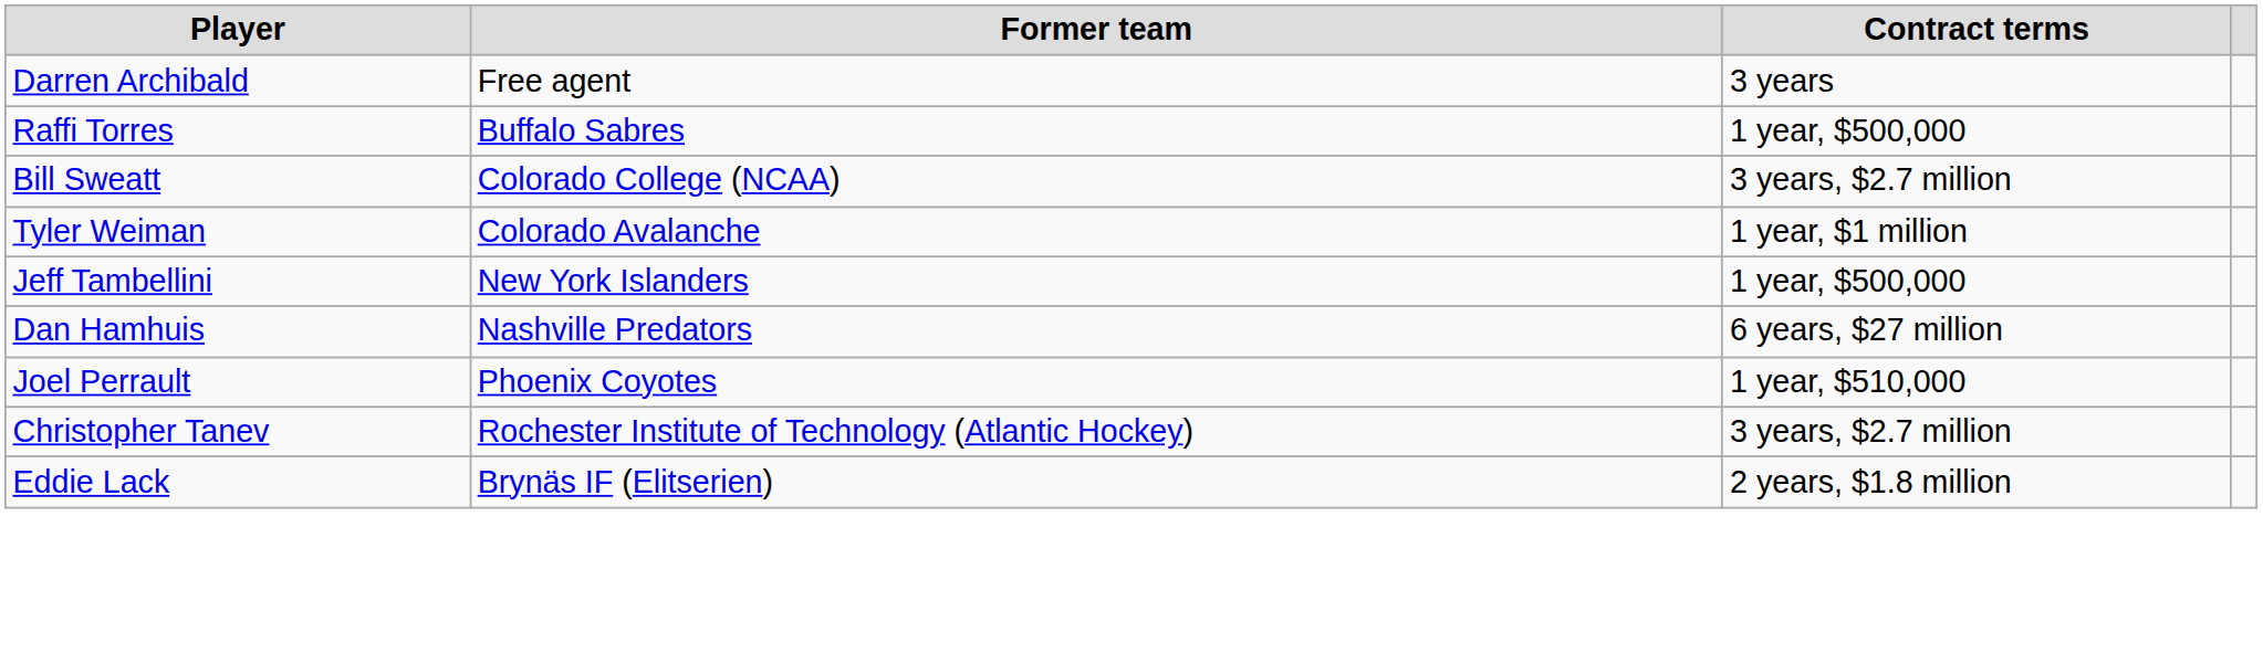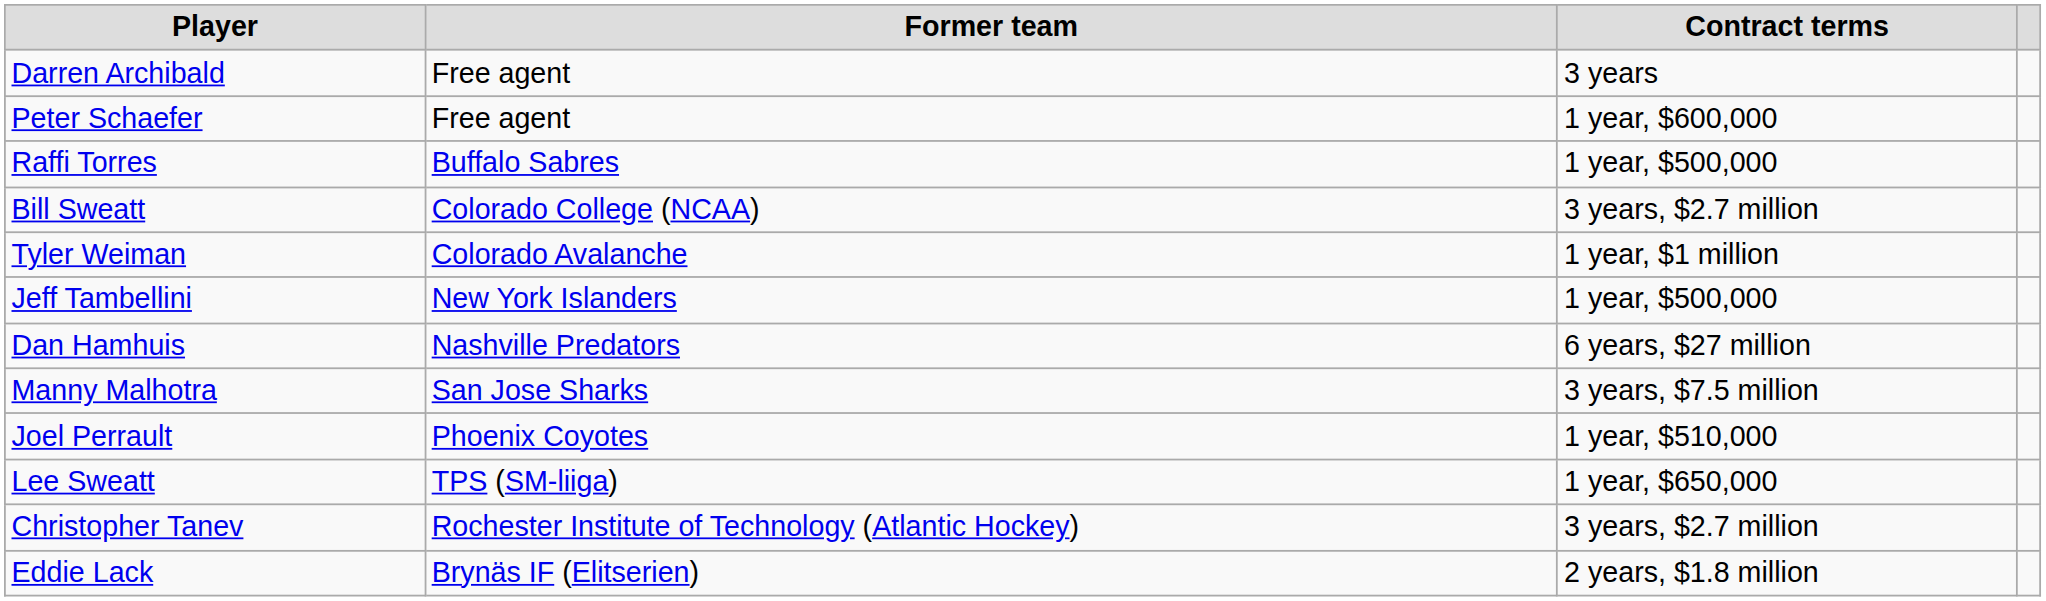+ row: Peter Schaefer | Free agent | 1 year, $600,000
+ row: Manny Malhotra | San Jose Sharks | 3 years, $7.5 million
+ row: Lee Sweatt | TPS (SM-liiga) | 1 year, $650,000
